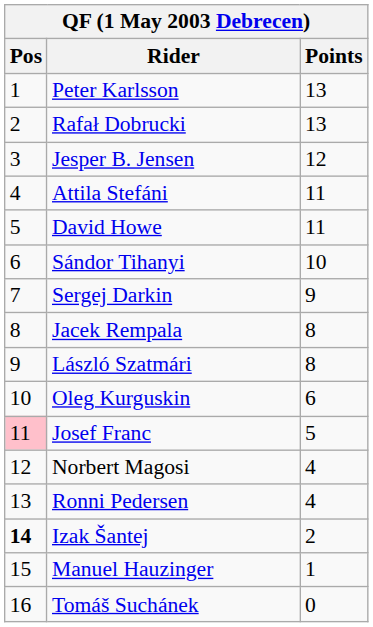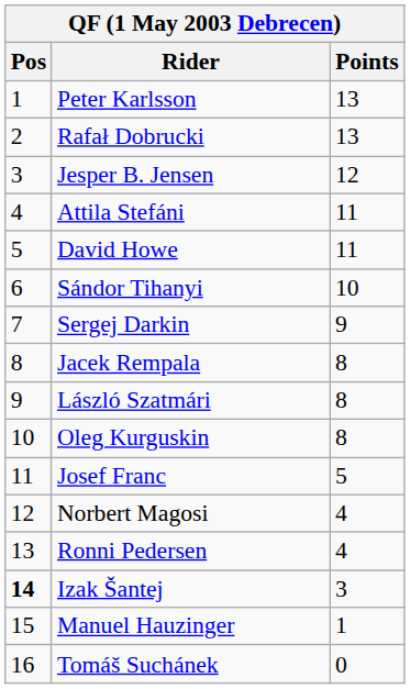Oleg Kurguskin | Points: 6 -> 8
Josef Franc | Pos: pink background -> no background
Izak Šantej | Points: 2 -> 3
